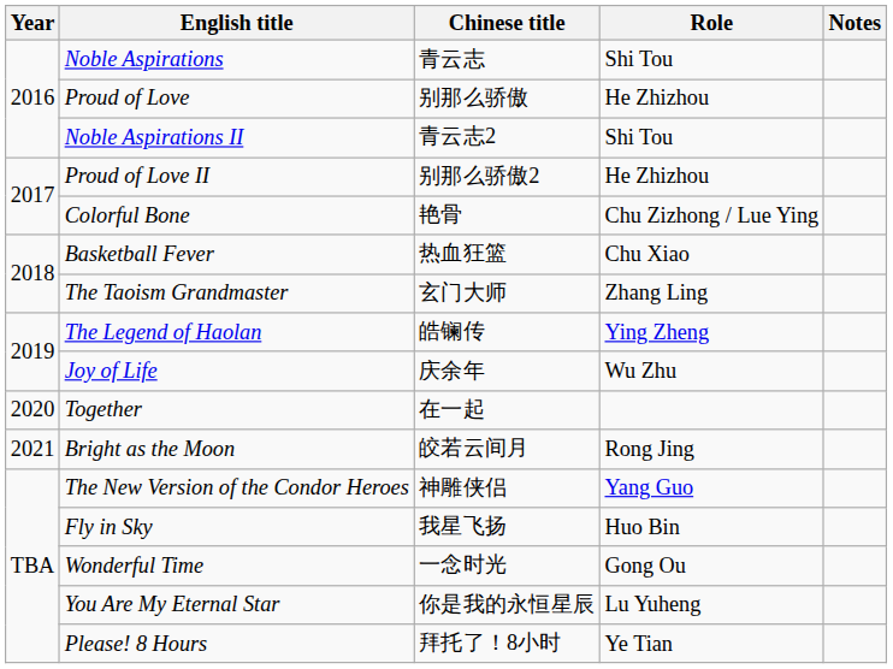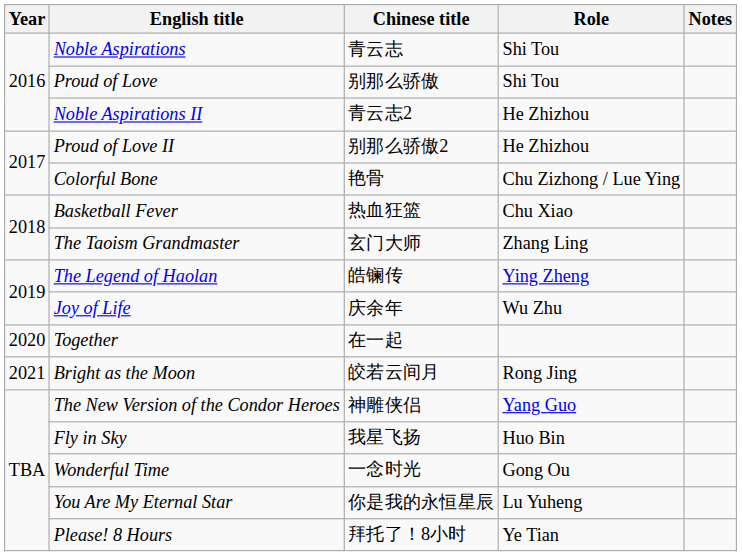Proud of Love | Role: He Zhizhou -> Shi Tou
Noble Aspirations II | Role: Shi Tou -> He Zhizhou
